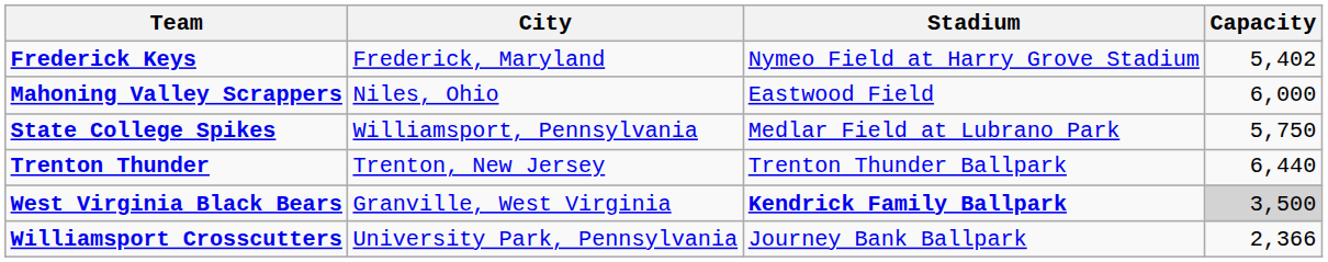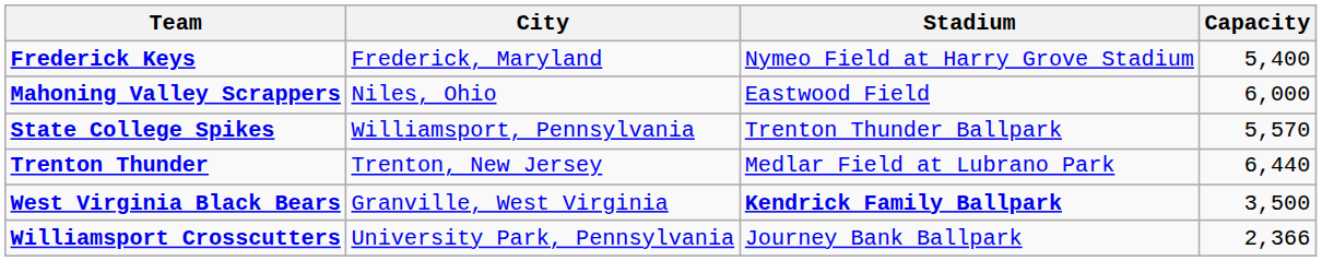Frederick Keys | Capacity: 5,402 -> 5,400
State College Spikes | Stadium: Medlar Field at Lubrano Park -> Trenton Thunder Ballpark
State College Spikes | Capacity: 5,750 -> 5,570
Trenton Thunder | Stadium: Trenton Thunder Ballpark -> Medlar Field at Lubrano Park
West Virginia Black Bears | Capacity: lightgrey background -> no background
